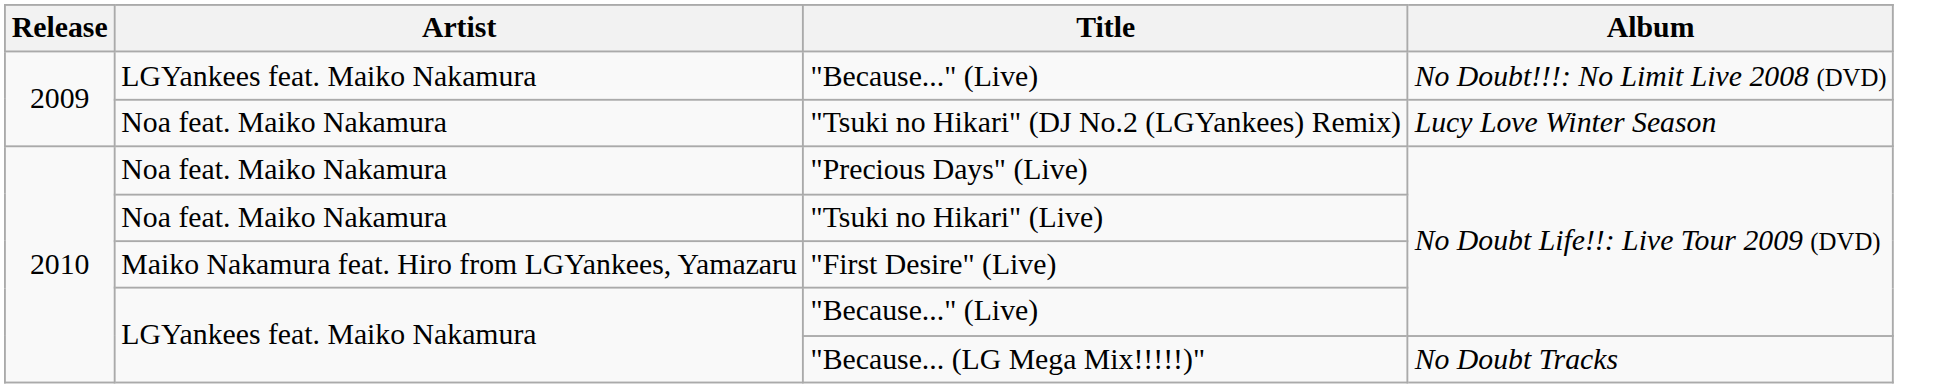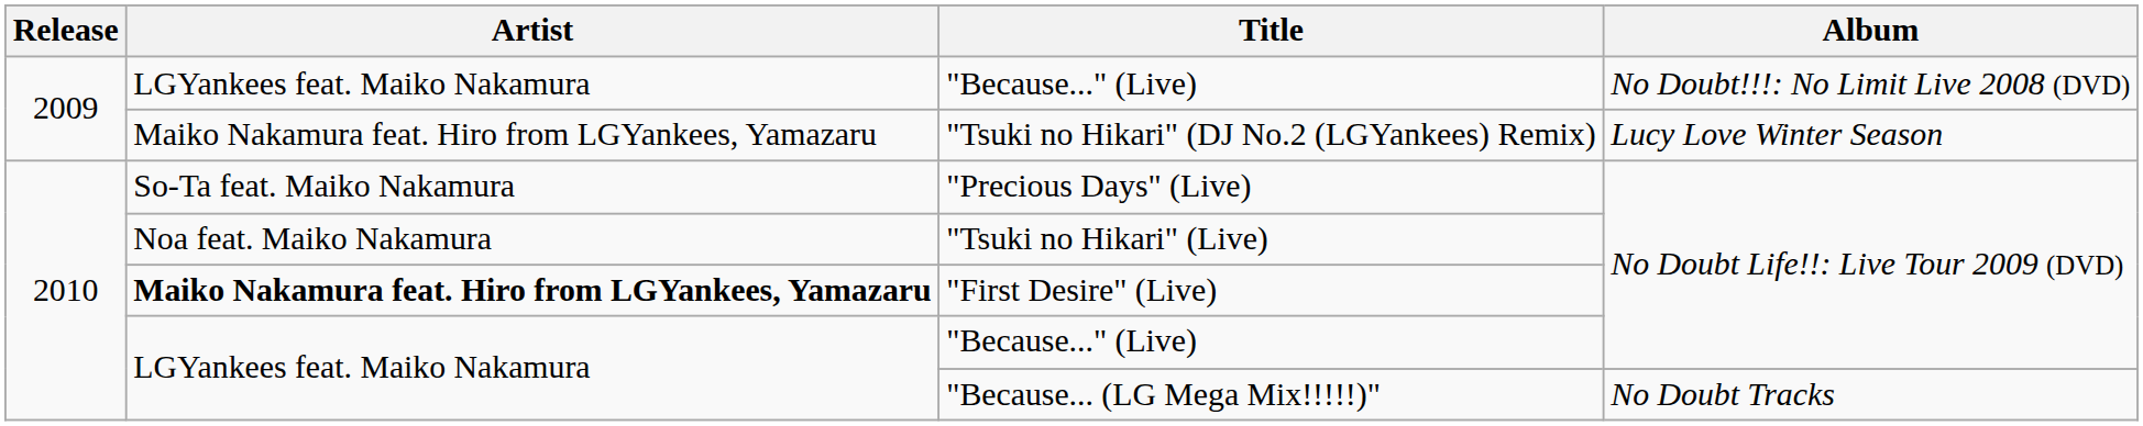"Tsuki no Hikari" (DJ No.2 (LGYankees) Remix) | Artist: Noa feat. Maiko Nakamura -> Maiko Nakamura feat. Hiro from LGYankees, Yamazaru
"Precious Days" (Live) | Artist: Noa feat. Maiko Nakamura -> So-Ta feat. Maiko Nakamura
"First Desire" (Live) | Artist: normal -> bold
